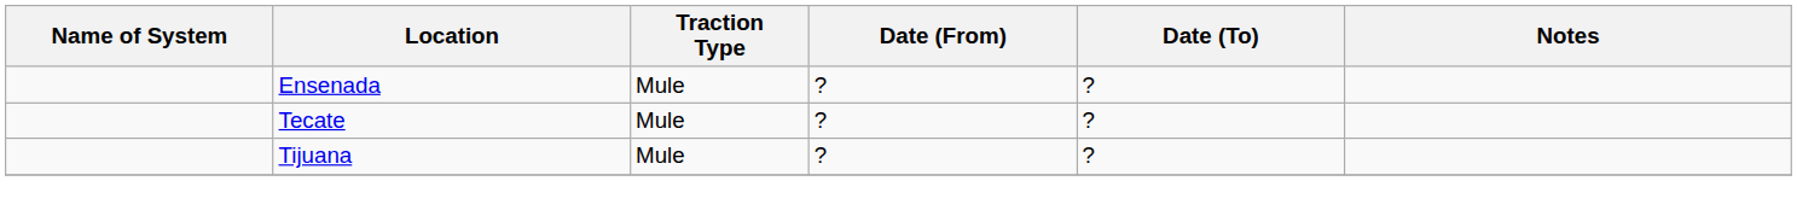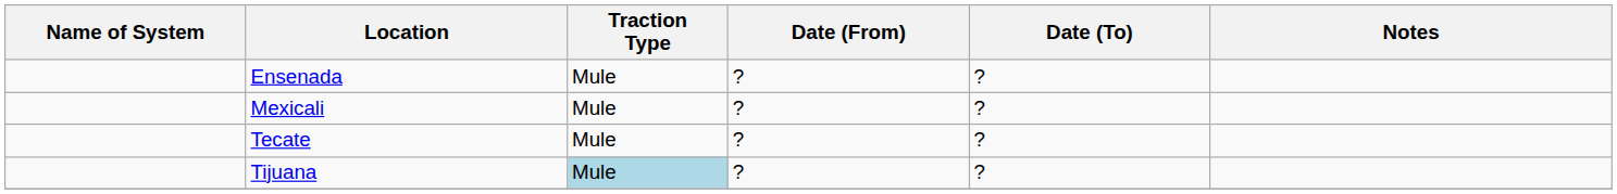+ row: Mexicali | Mule | ? | ?
Tijuana | Traction Type: no background -> lightblue background
